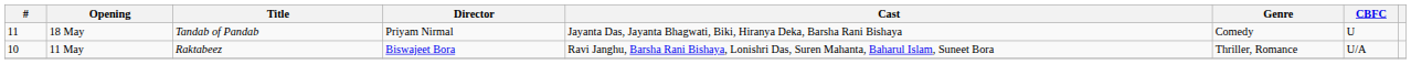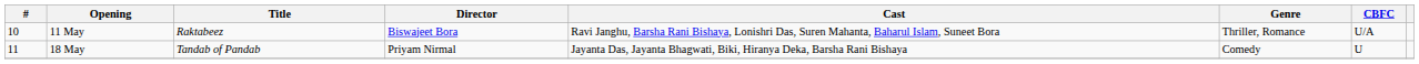rows swapped: 11 May <-> 18 May
